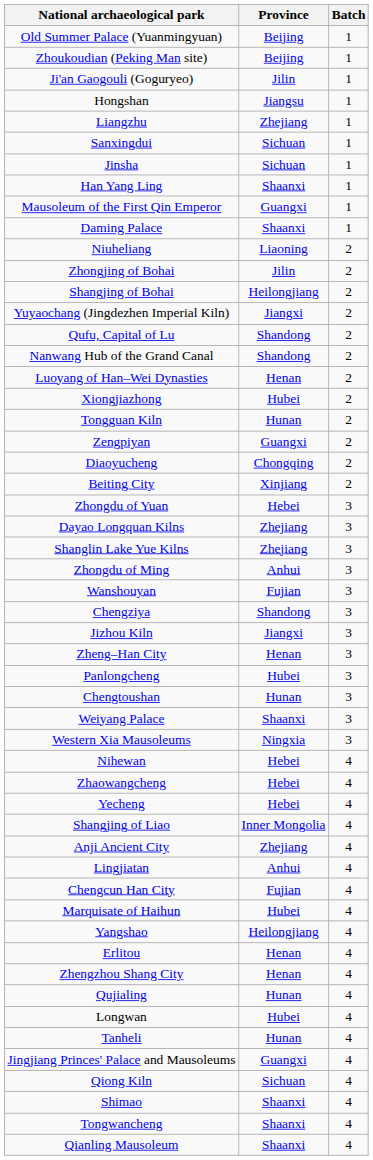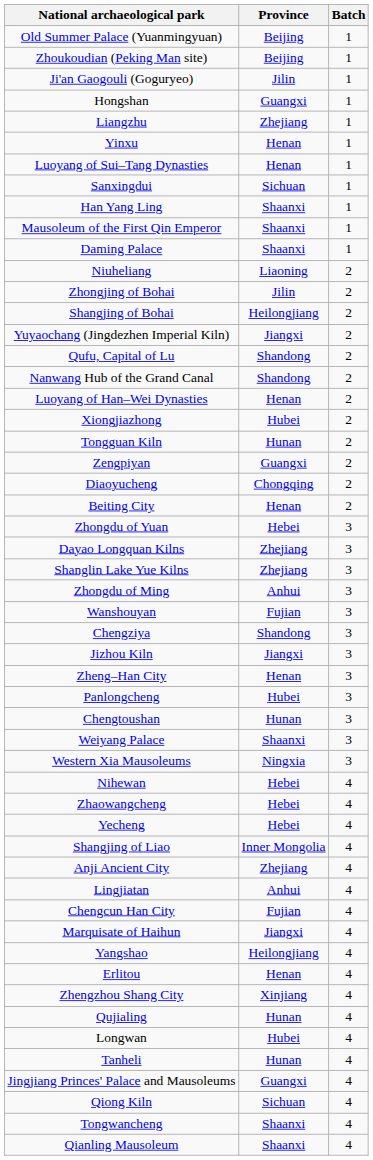Hongshan | Province: Jiangsu -> Guangxi
+ row: Yinxu | Henan | 1
+ row: Luoyang of Sui–Tang Dynasties | Henan | 1
- row: Jinsha | Sichuan | 1
Mausoleum of the First Qin Emperor | Province: Guangxi -> Shaanxi
Beiting City | Province: Xinjiang -> Henan
Marquisate of Haihun | Province: Hubei -> Jiangxi
Zhengzhou Shang City | Province: Henan -> Xinjiang
- row: Shimao | Shaanxi | 4
